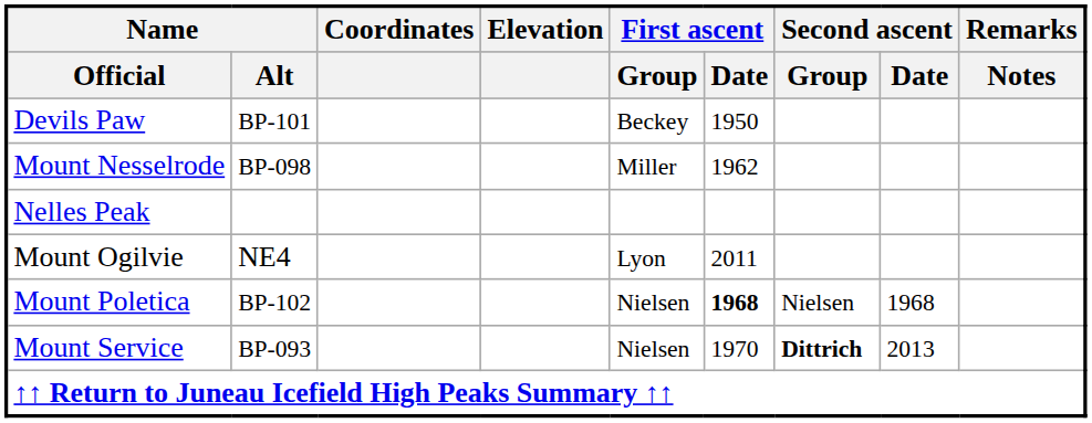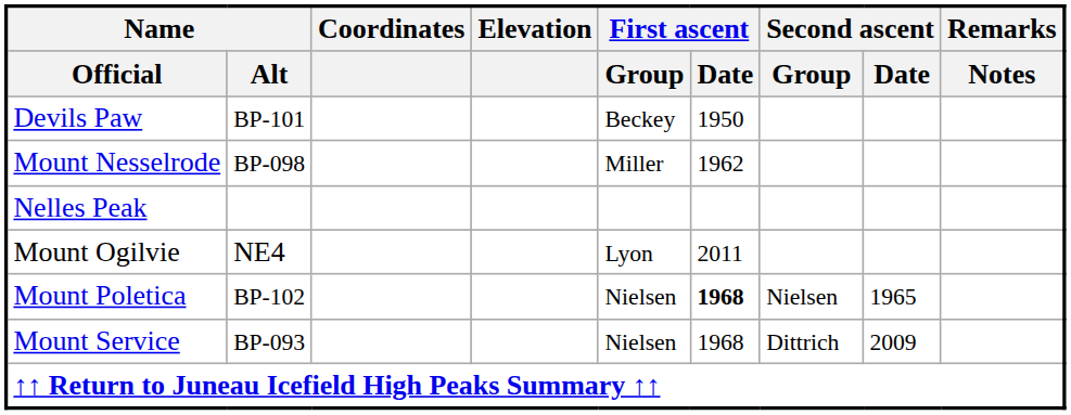Mount Poletica | Second ascent / Date: 1968 -> 1965
Mount Service | First ascent / Date: 1970 -> 1968
Mount Service | Second ascent / Group: bold -> normal
Mount Service | Second ascent / Date: 2013 -> 2009
